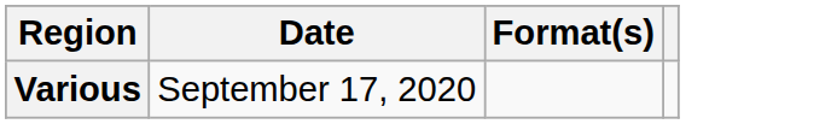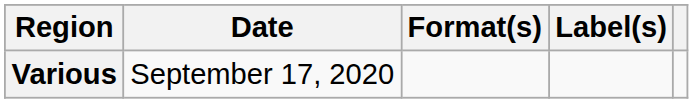+ column: Label(s)
